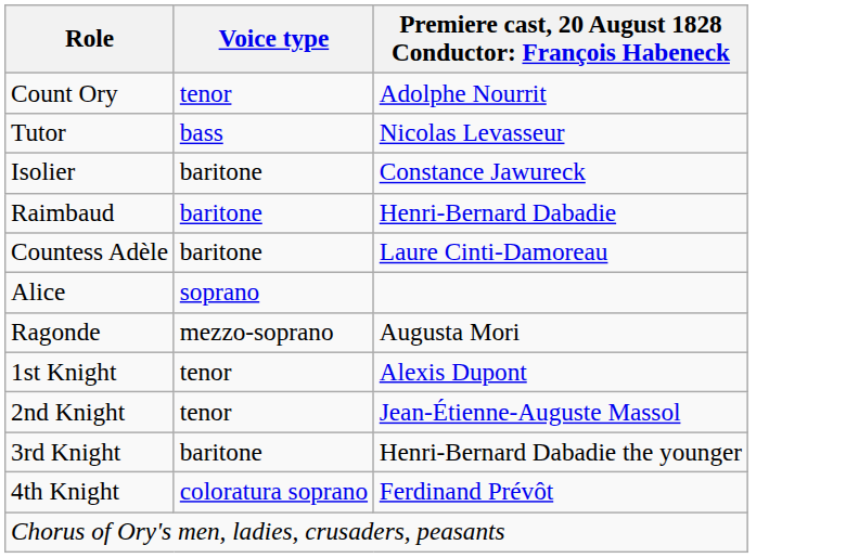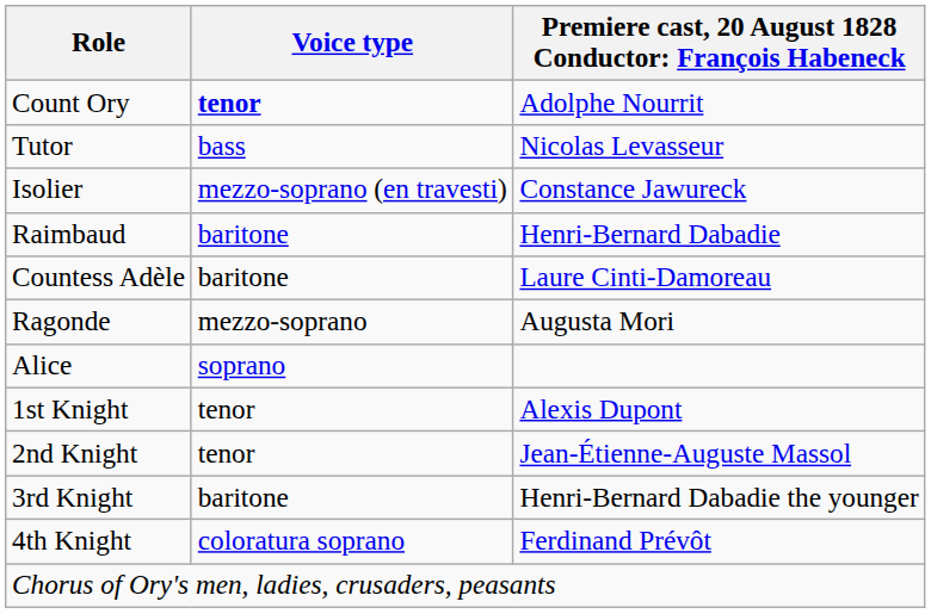Count Ory | Voice type: normal -> bold
Isolier | Voice type: baritone -> mezzo-soprano (en travesti)
rows swapped: Ragonde <-> Alice
